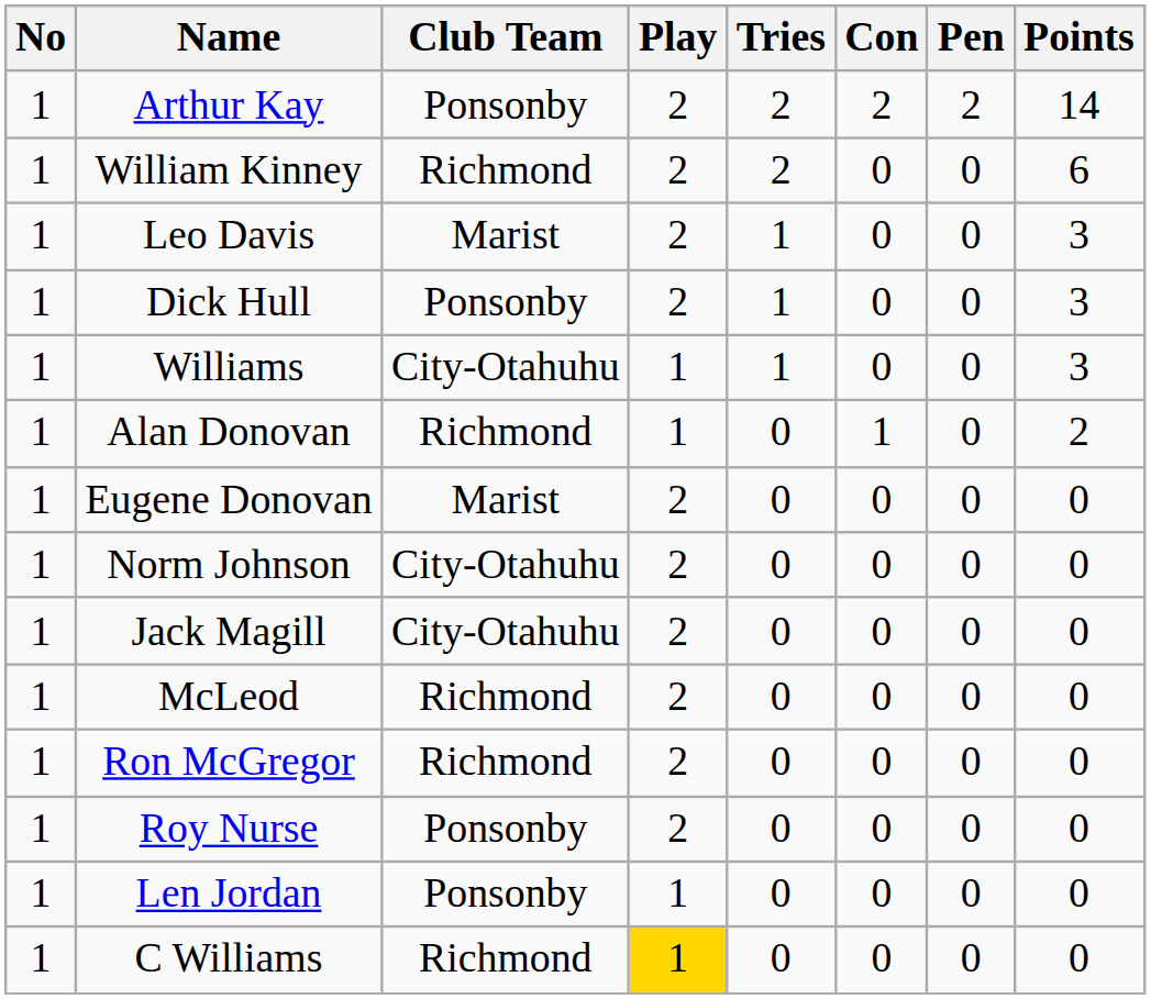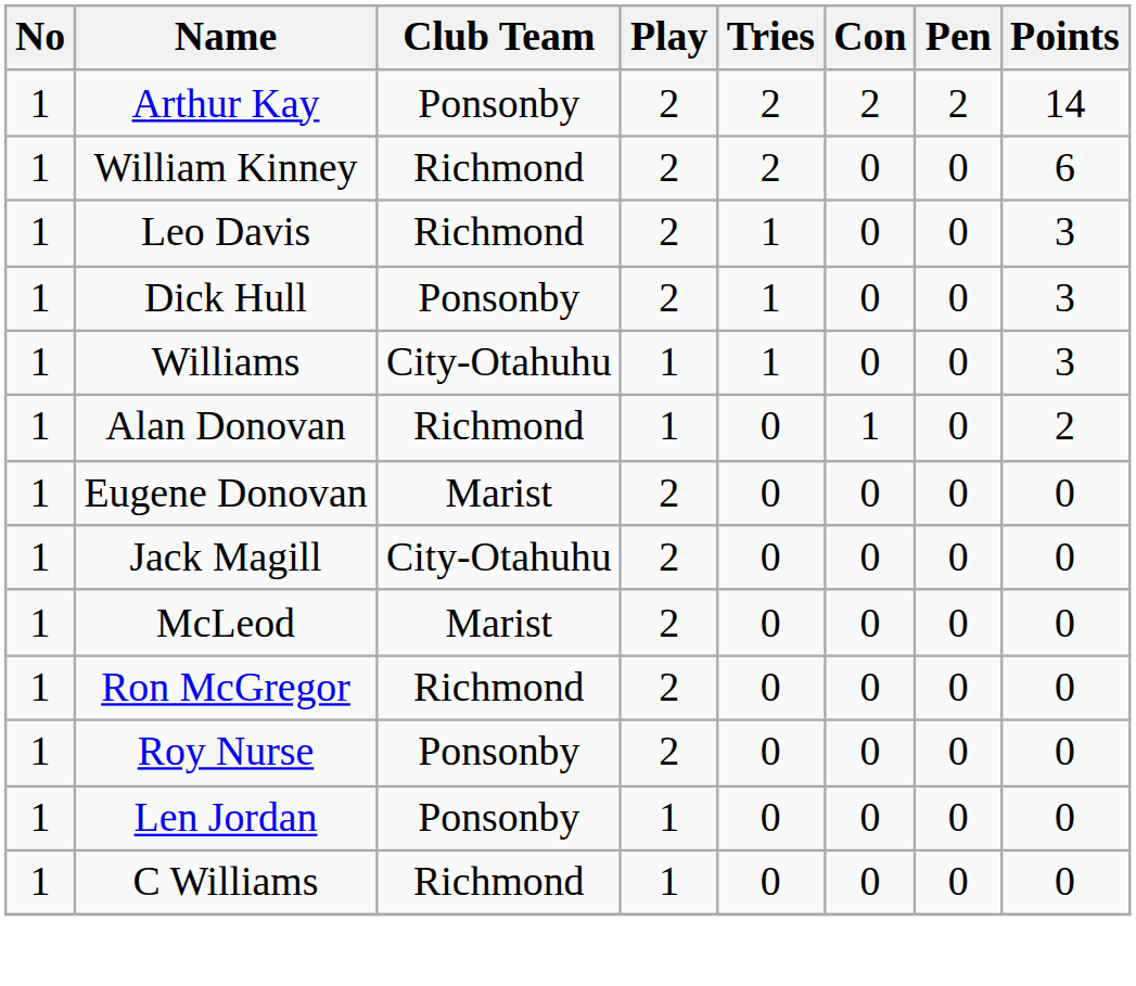Leo Davis | Club Team: Marist -> Richmond
- row: 1 | Norm Johnson | City-Otahuhu | 2 | 0 | 0 | 0 | 0
McLeod | Club Team: Richmond -> Marist
C Williams | Play: gold background -> no background
